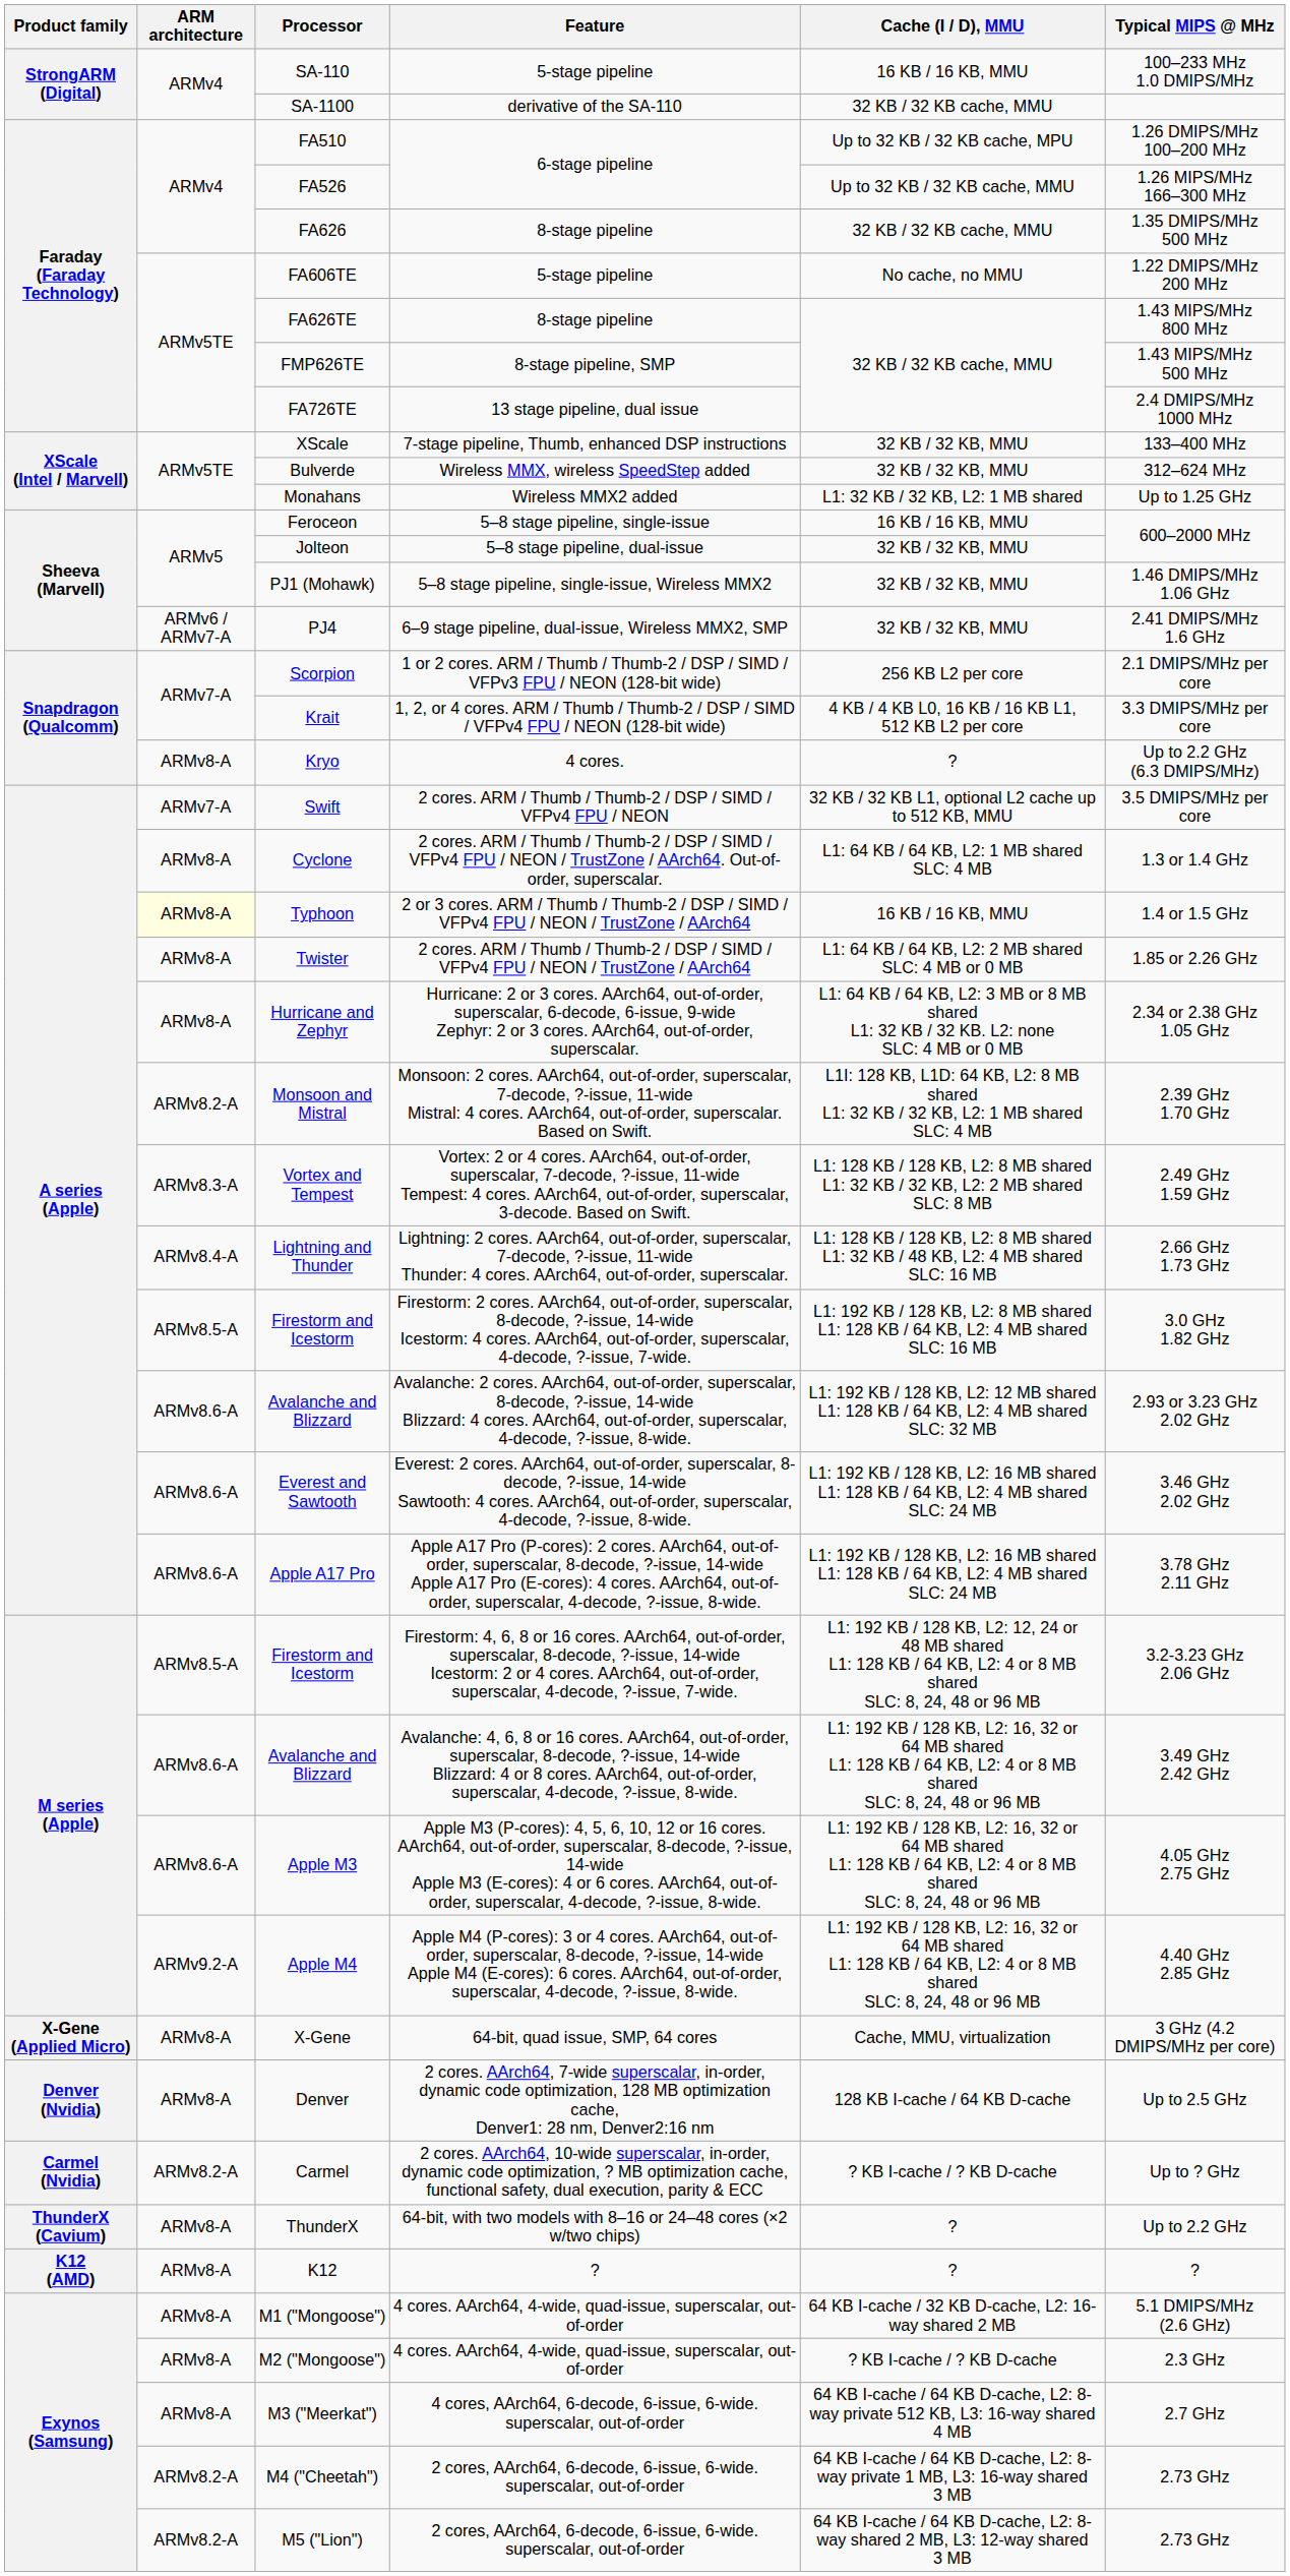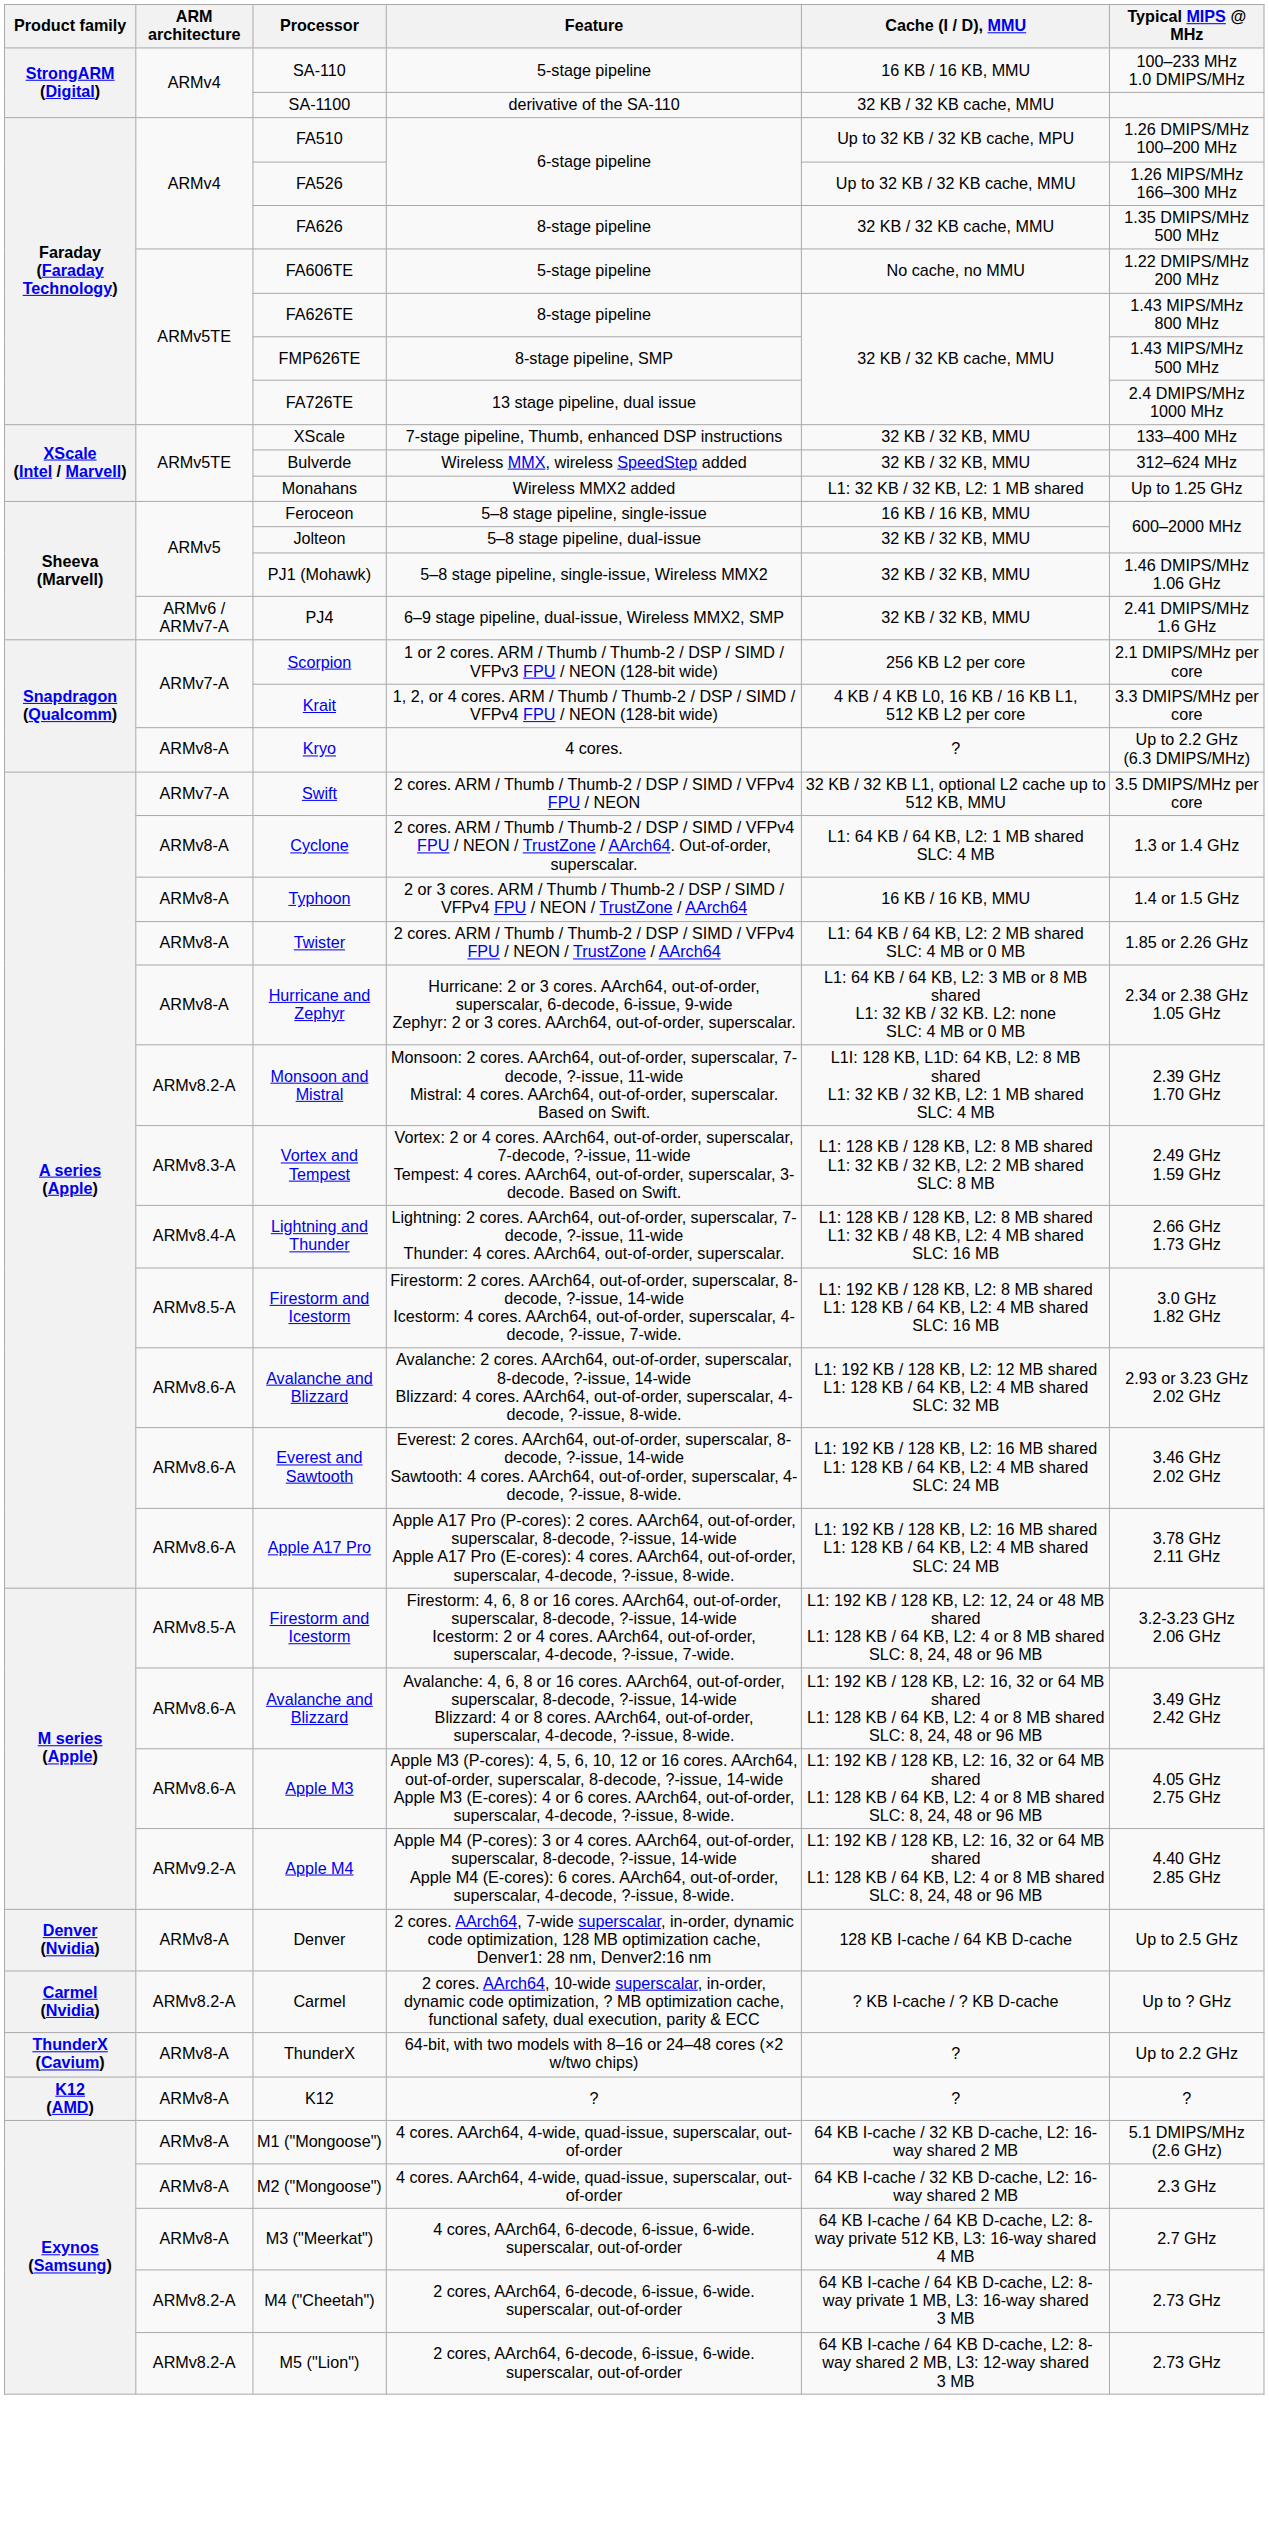Typhoon | ARM architecture: lightyellow background -> no background
- row: X-Gene (Applied Micro) | ARMv8-A | X-Gene | 64-bit, quad issue, SMP, 64 cores | Cache, MMU, virtualization | 3 GHz (4.2 DMIPS/MHz per core)
M2 ("Mongoose") | Cache (I / D), MMU: ? KB I-cache / ? KB D-cache -> 64 KB I-cache / 32 KB D-cache, L2: 16-way shared 2 MB
